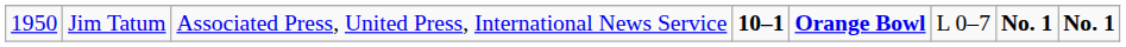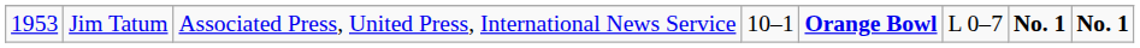Jim Tatum | column 1: 1950 -> 1953
Jim Tatum | column 4: bold -> normal
